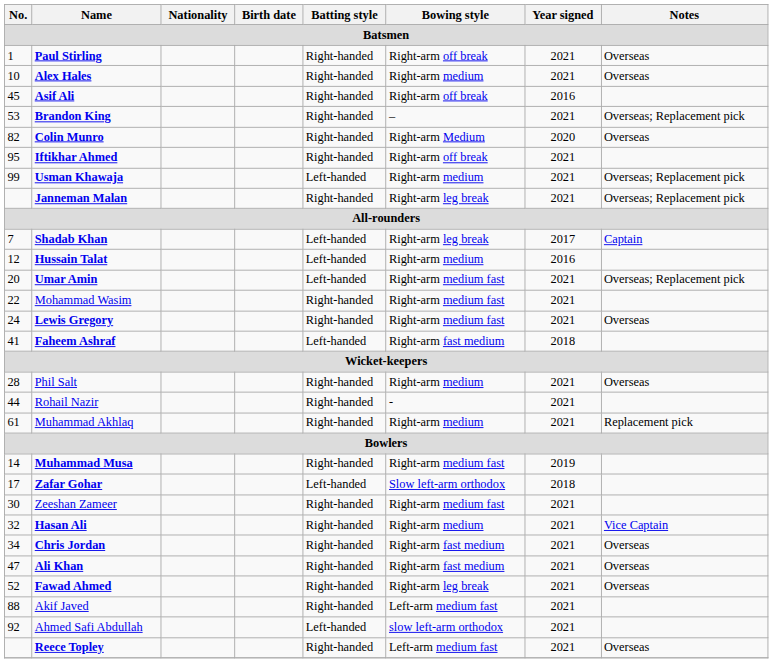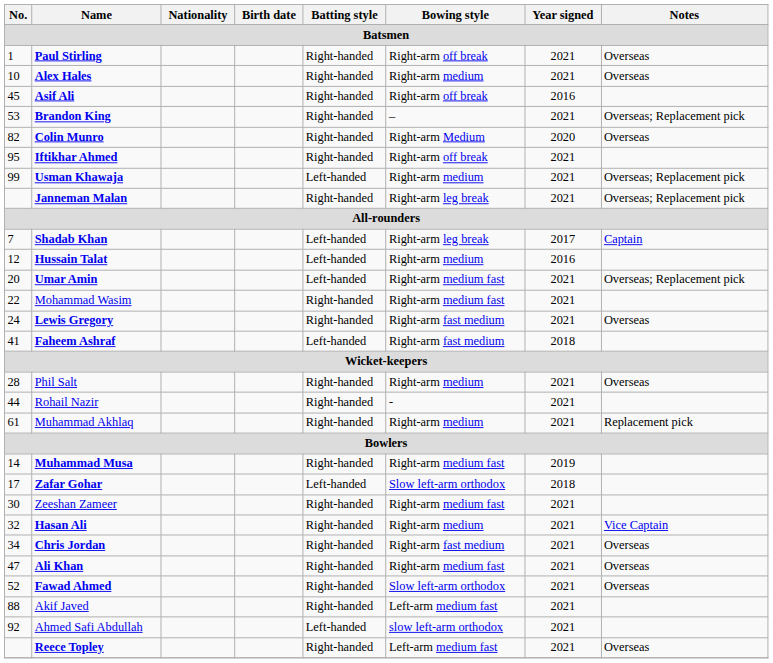Lewis Gregory | Bowing style: Right-arm medium fast -> Right-arm fast medium
Ali Khan | Bowing style: Right-arm fast medium -> Right-arm medium fast
Fawad Ahmed | Bowing style: Right-arm leg break -> Slow left-arm orthodox
